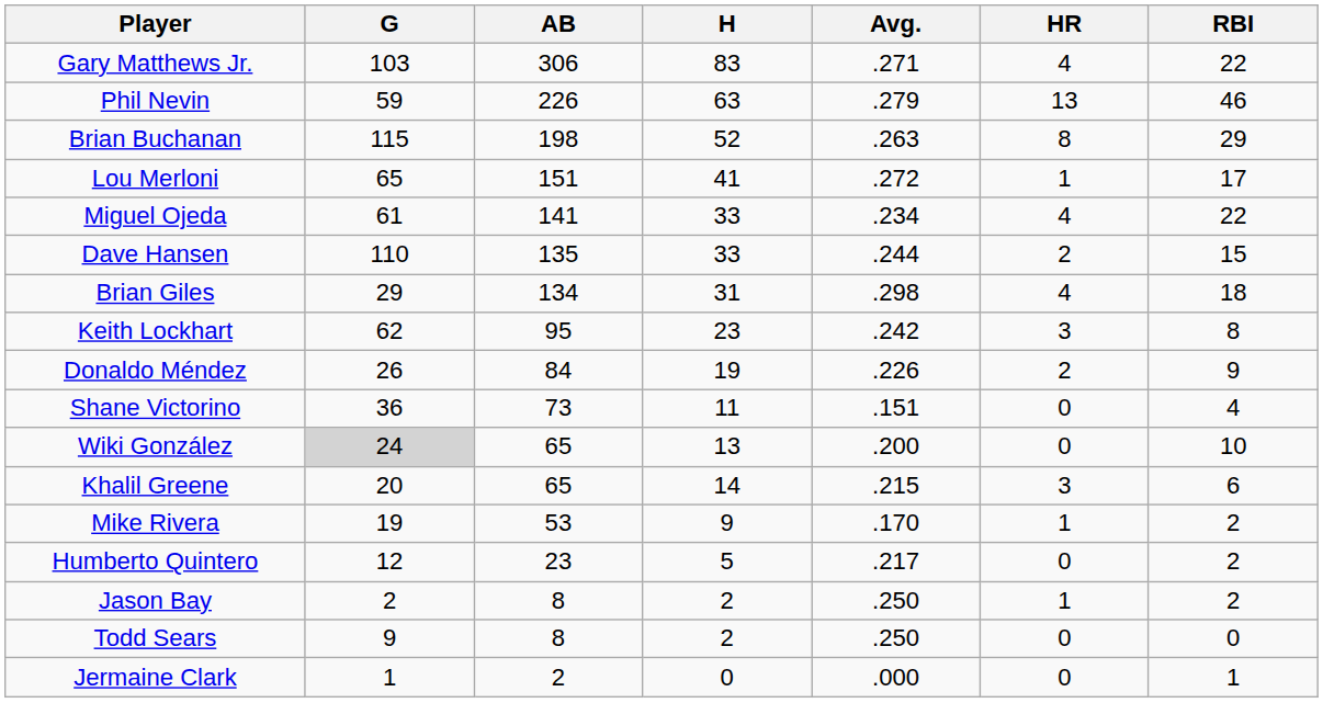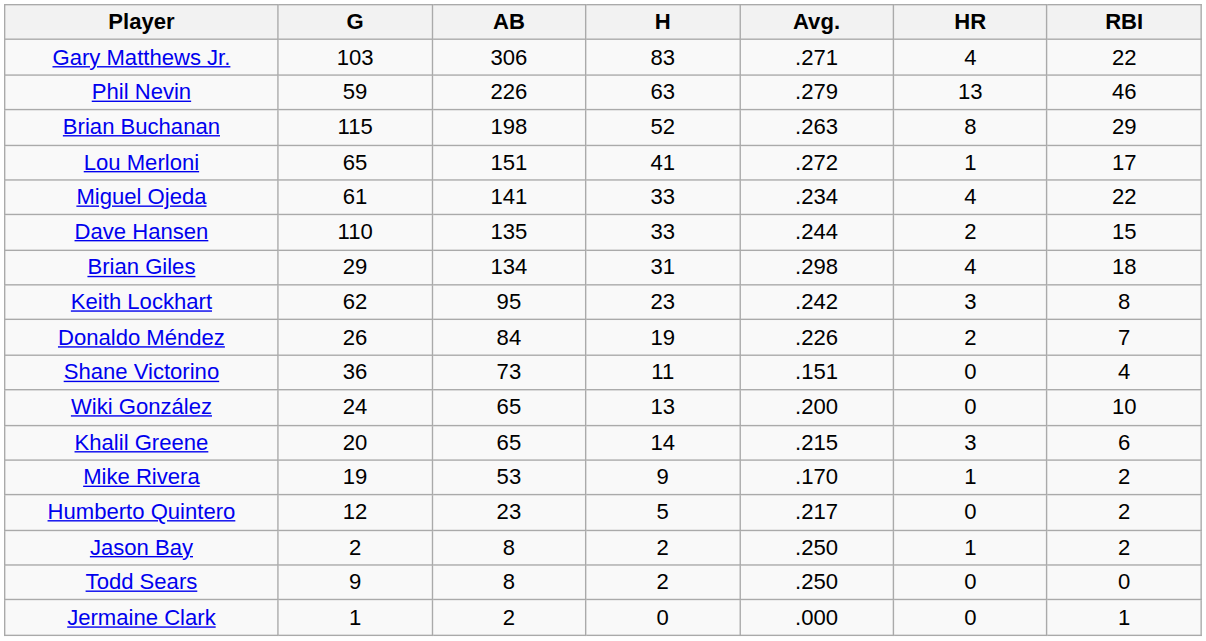Donaldo Méndez | RBI: 9 -> 7
Wiki González | G: lightgrey background -> no background
